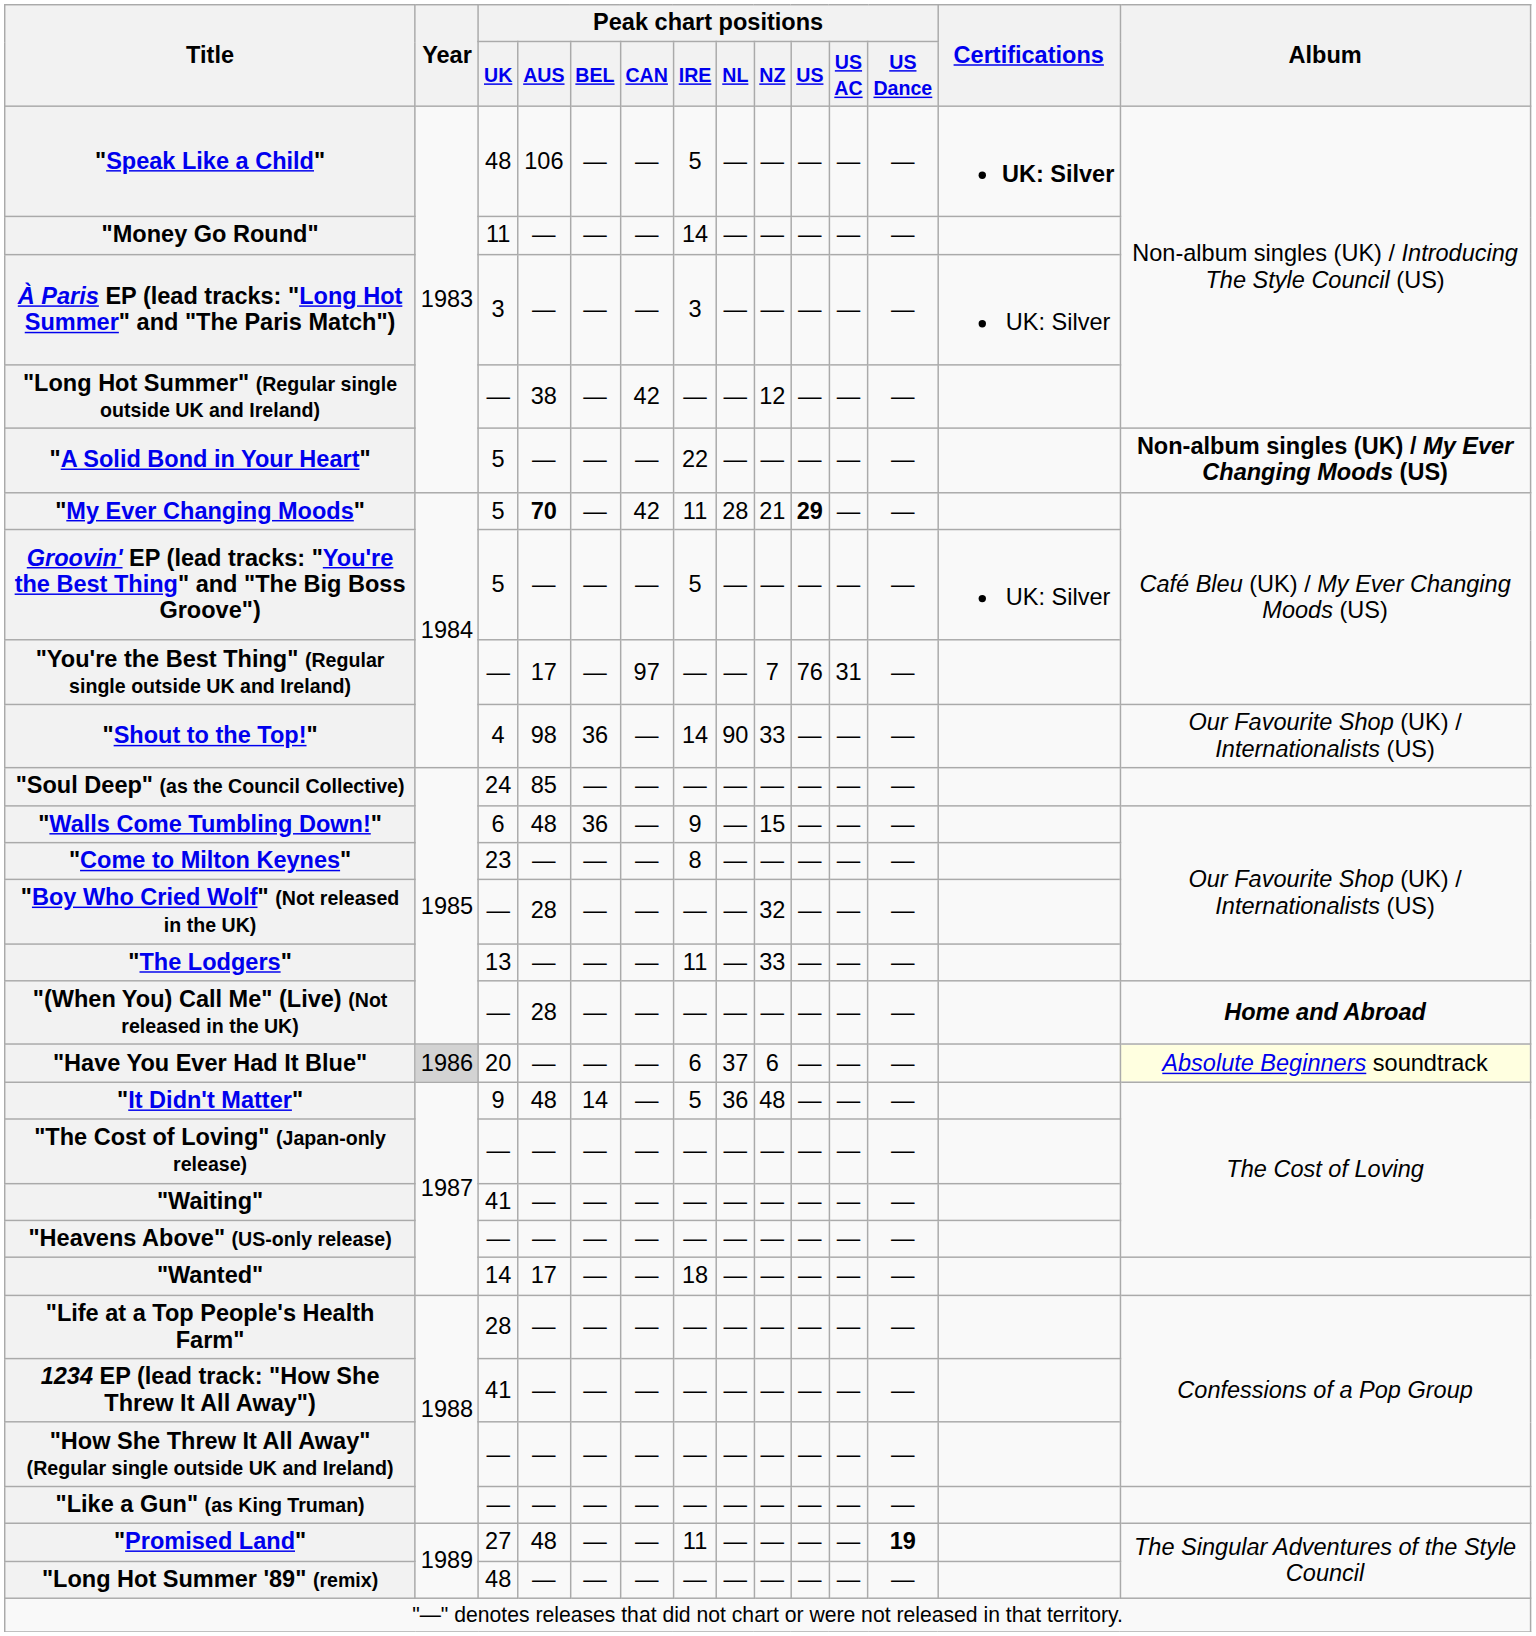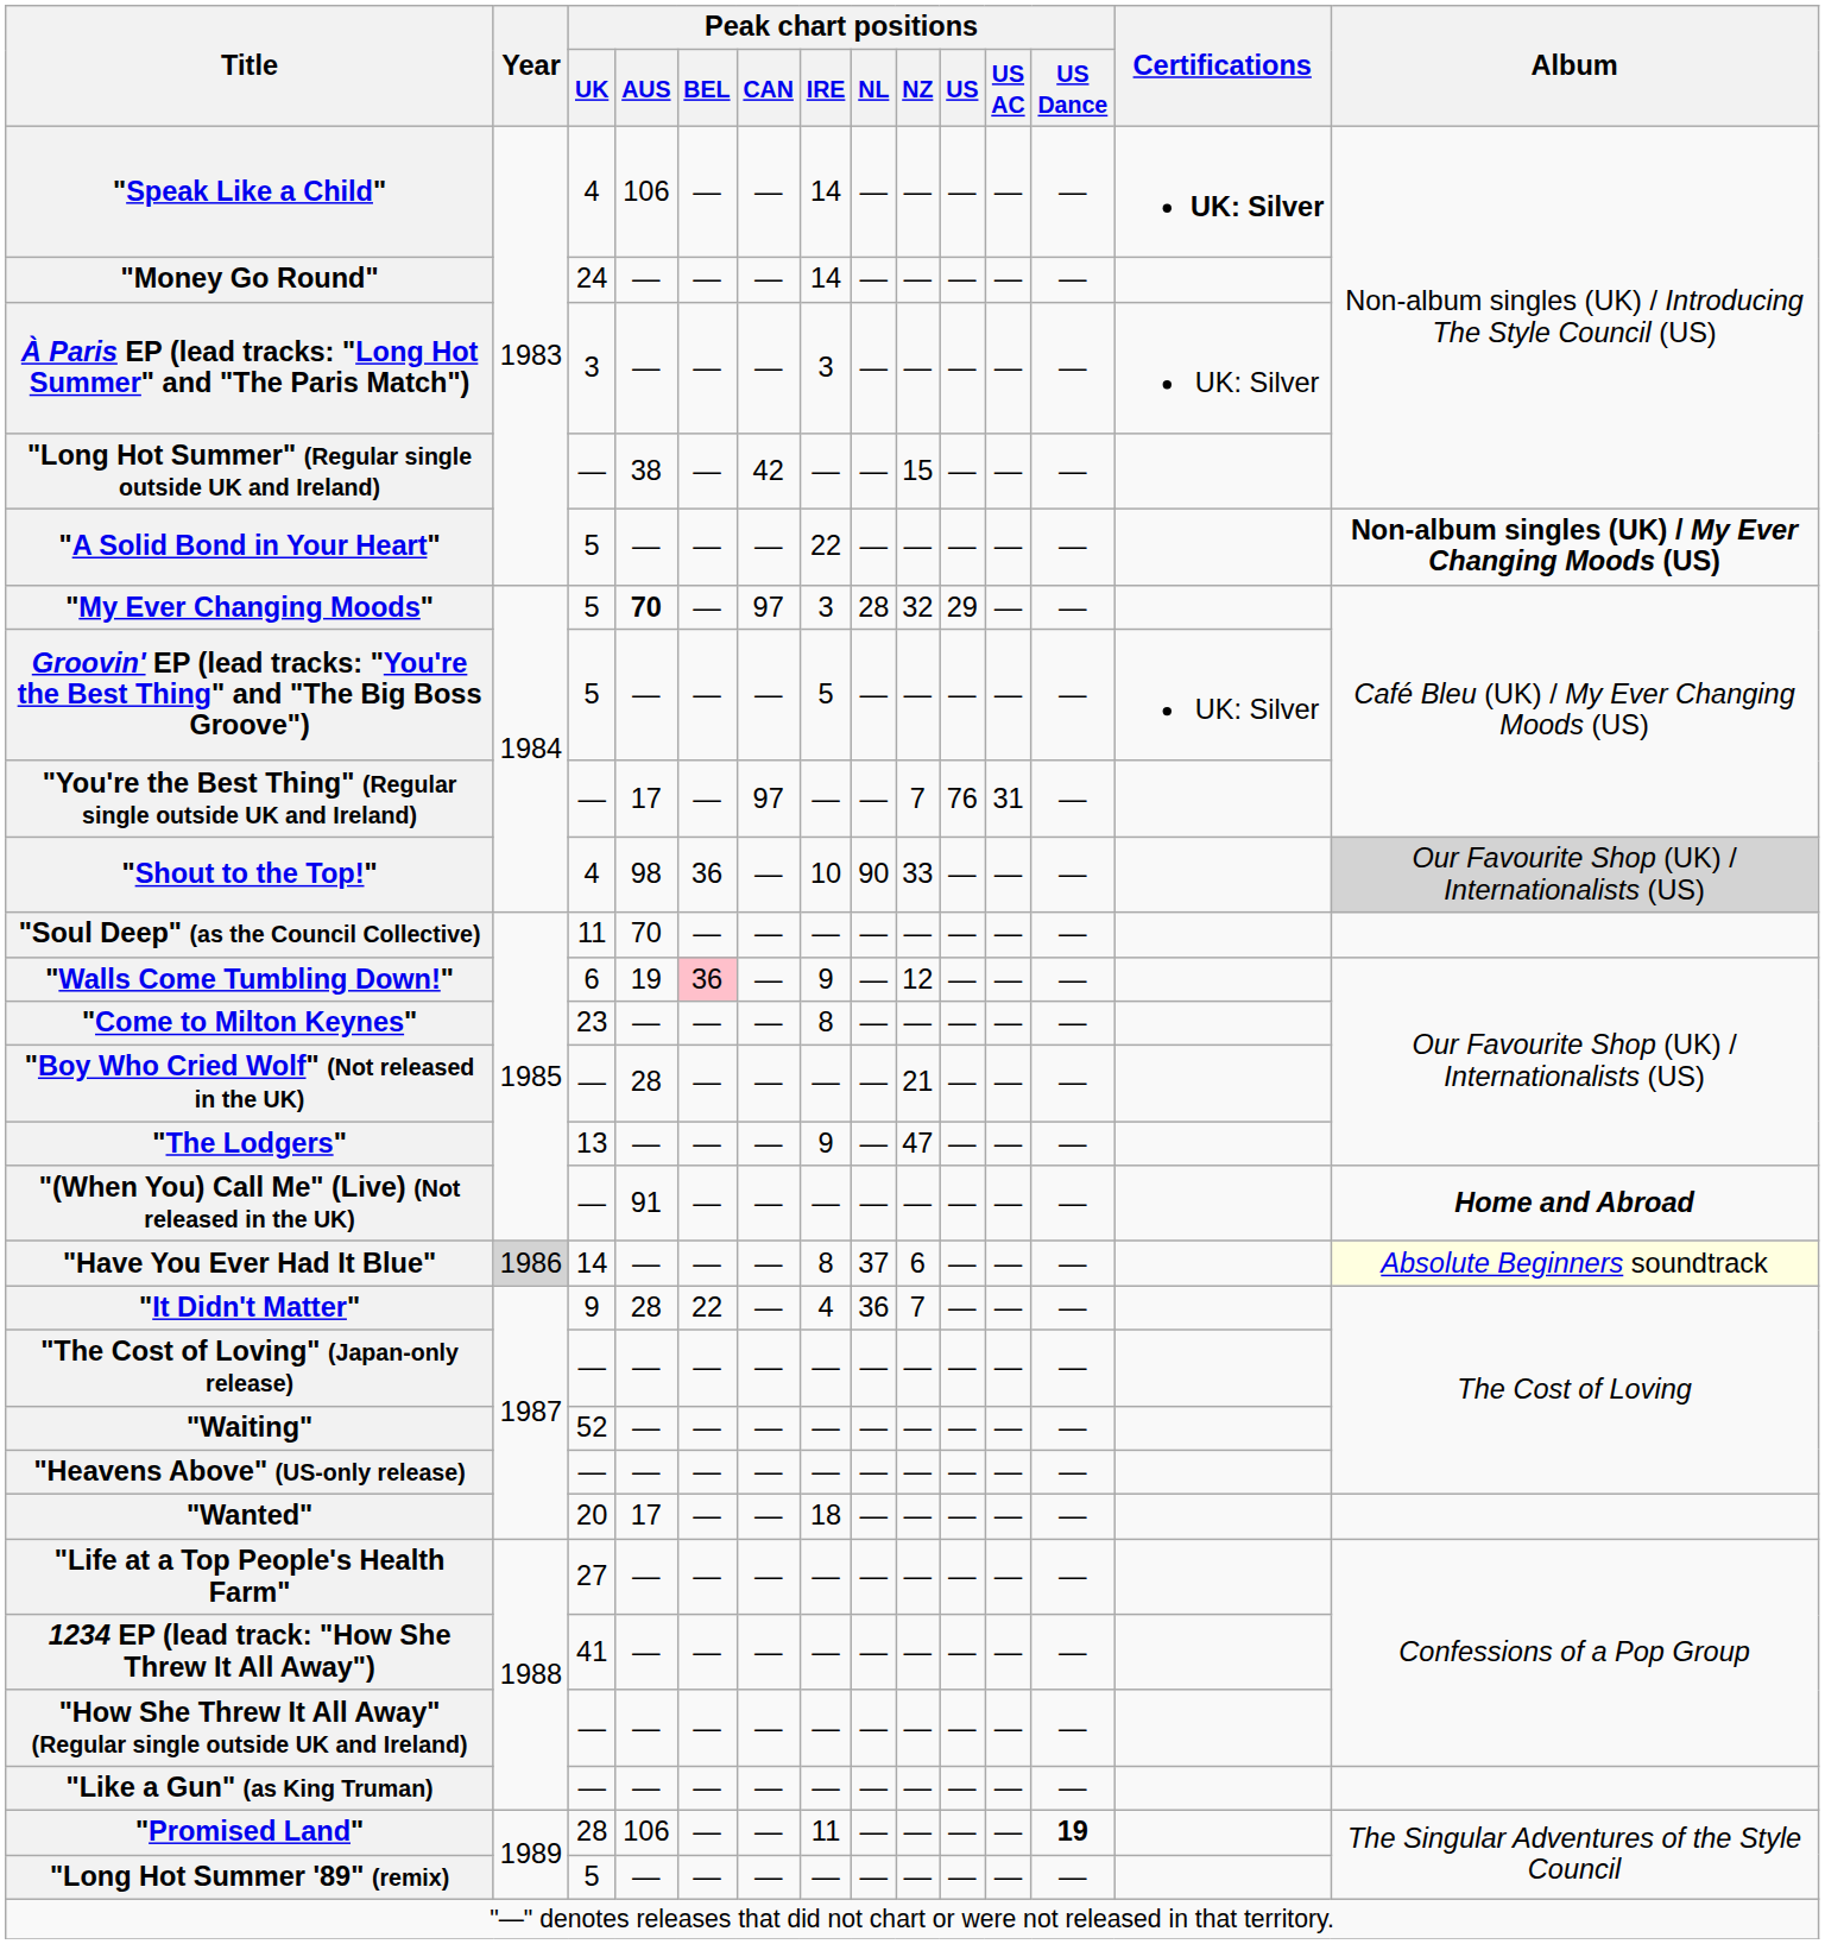"Speak Like a Child" | Peak chart positions / UK: 48 -> 4
"Speak Like a Child" | Peak chart positions / IRE: 5 -> 14
"Money Go Round" | Peak chart positions / UK: 11 -> 24
"Long Hot Summer" (Regular single outside UK and Ireland) | Peak chart positions / NZ: 12 -> 15
"My Ever Changing Moods" | Peak chart positions / CAN: 42 -> 97
"My Ever Changing Moods" | Peak chart positions / IRE: 11 -> 3
"My Ever Changing Moods" | Peak chart positions / NZ: 21 -> 32
"My Ever Changing Moods" | Peak chart positions / US: bold -> normal
"Shout to the Top!" | Peak chart positions / IRE: 14 -> 10
"Shout to the Top!" | Album: no background -> lightgrey background
"Soul Deep" (as the Council Collective) | Peak chart positions / UK: 24 -> 11
"Soul Deep" (as the Council Collective) | Peak chart positions / AUS: 85 -> 70
"Walls Come Tumbling Down!" | Peak chart positions / AUS: 48 -> 19
"Walls Come Tumbling Down!" | Peak chart positions / BEL: no background -> pink background
"Walls Come Tumbling Down!" | Peak chart positions / NZ: 15 -> 12
"Boy Who Cried Wolf" (Not released in the UK) | Peak chart positions / NZ: 32 -> 21
"The Lodgers" | Peak chart positions / IRE: 11 -> 9
"The Lodgers" | Peak chart positions / NZ: 33 -> 47
"(When You) Call Me" (Live) (Not released in the UK) | Peak chart positions / AUS: 28 -> 91
"Have You Ever Had It Blue" | Peak chart positions / UK: 20 -> 14
"Have You Ever Had It Blue" | Peak chart positions / IRE: 6 -> 8
"It Didn't Matter" | Peak chart positions / AUS: 48 -> 28
"It Didn't Matter" | Peak chart positions / BEL: 14 -> 22
"It Didn't Matter" | Peak chart positions / IRE: 5 -> 4
"It Didn't Matter" | Peak chart positions / NZ: 48 -> 7
"Waiting" | Peak chart positions / UK: 41 -> 52
"Wanted" | Peak chart positions / UK: 14 -> 20
"Life at a Top People's Health Farm" | Peak chart positions / UK: 28 -> 27
"Promised Land" | Peak chart positions / UK: 27 -> 28
"Promised Land" | Peak chart positions / AUS: 48 -> 106
"Long Hot Summer '89" (remix) | Peak chart positions / UK: 48 -> 5
